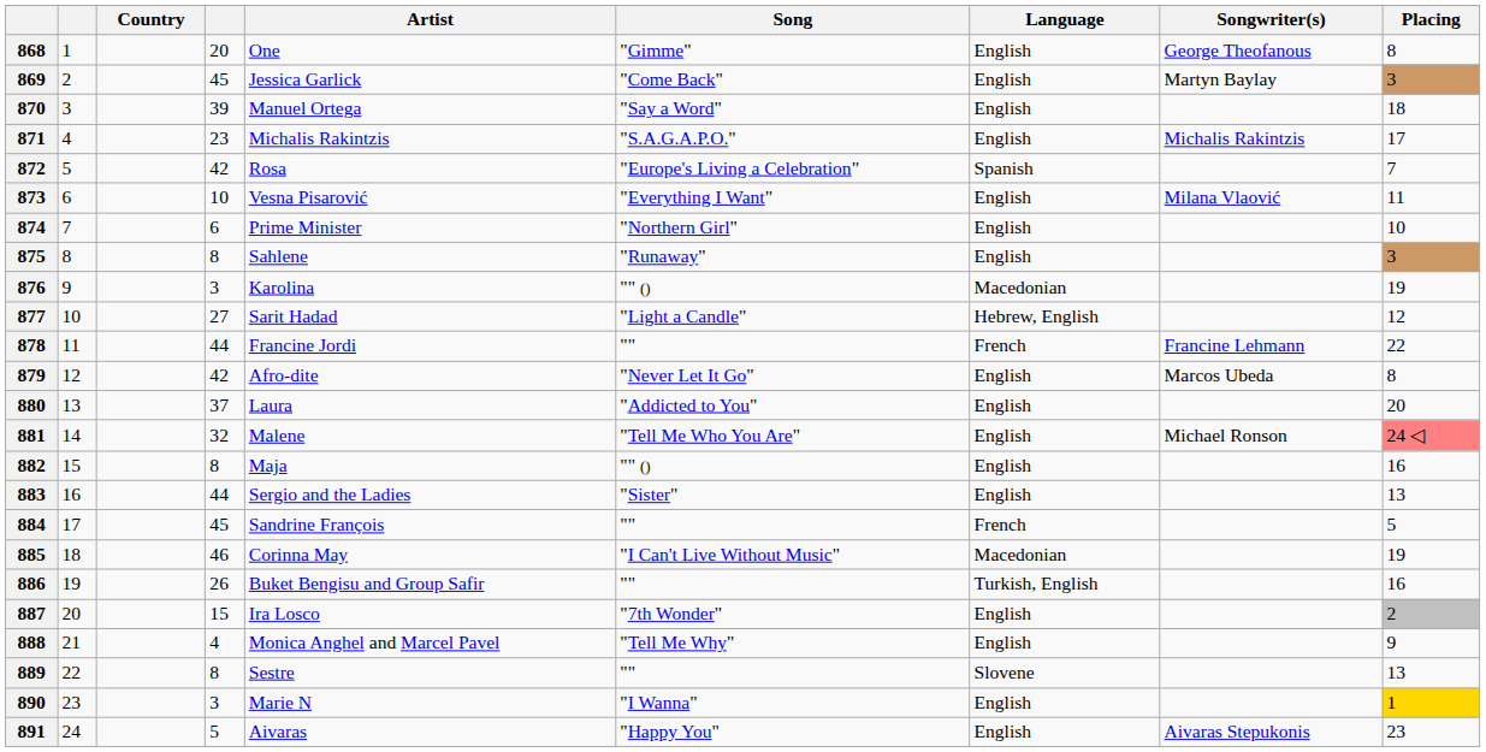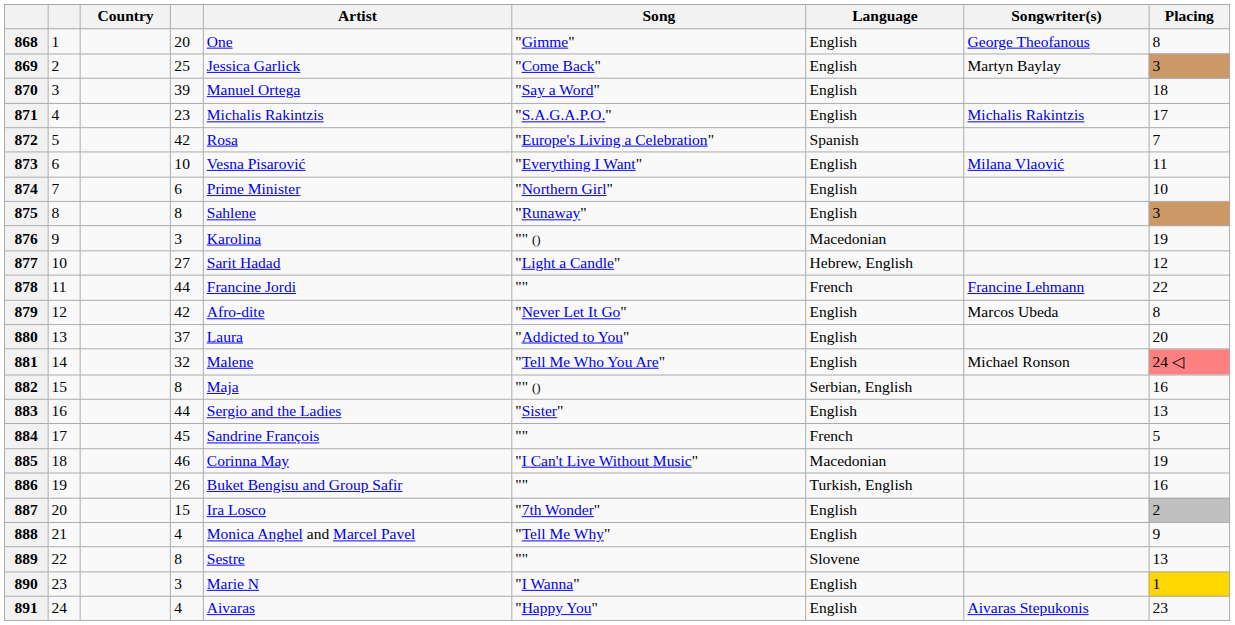869 | column 4: 45 -> 25
882 | Language: English -> Serbian, English
891 | column 4: 5 -> 4
